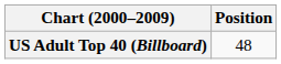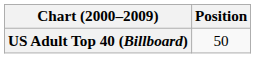US Adult Top 40 (Billboard) | Position: 48 -> 50
